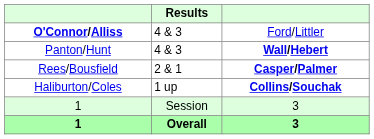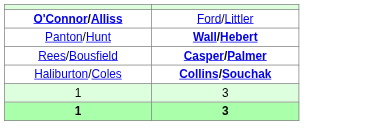- column: Results | 4 & 3 | 4 & 3 | 2 & 1 | 1 up | Session | Overall
